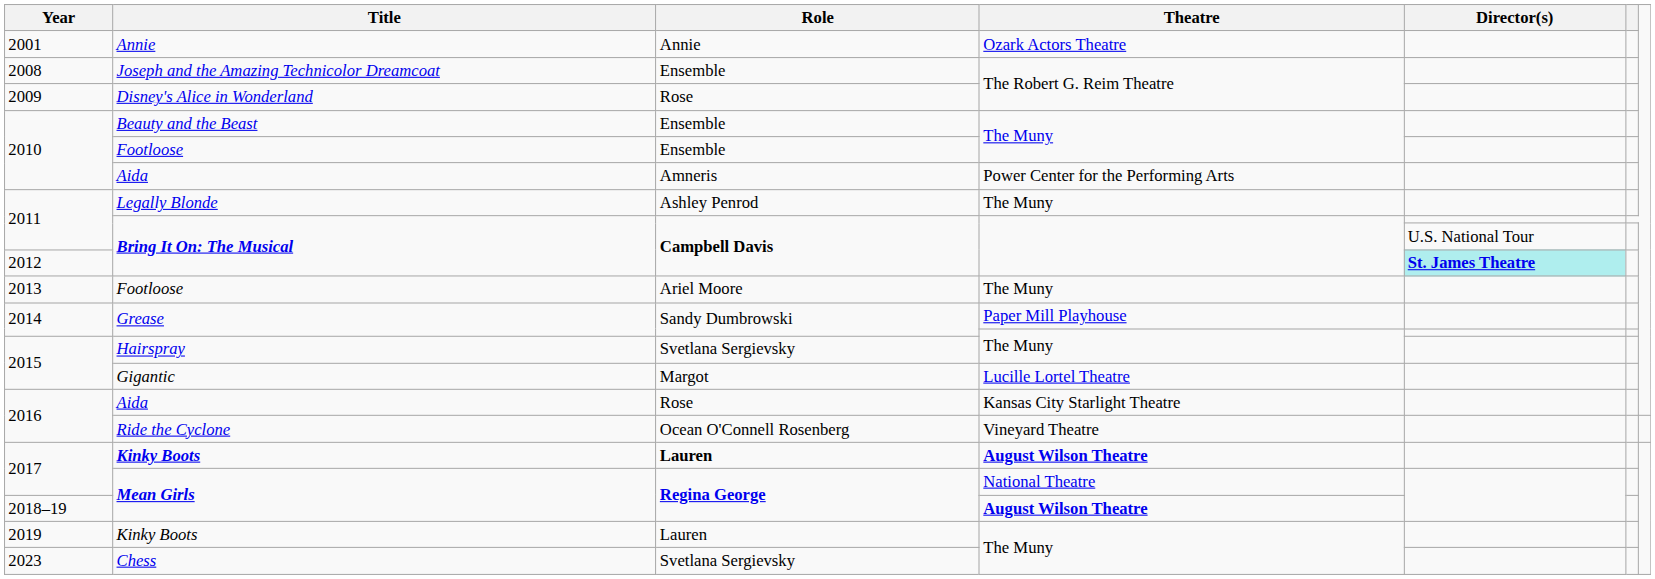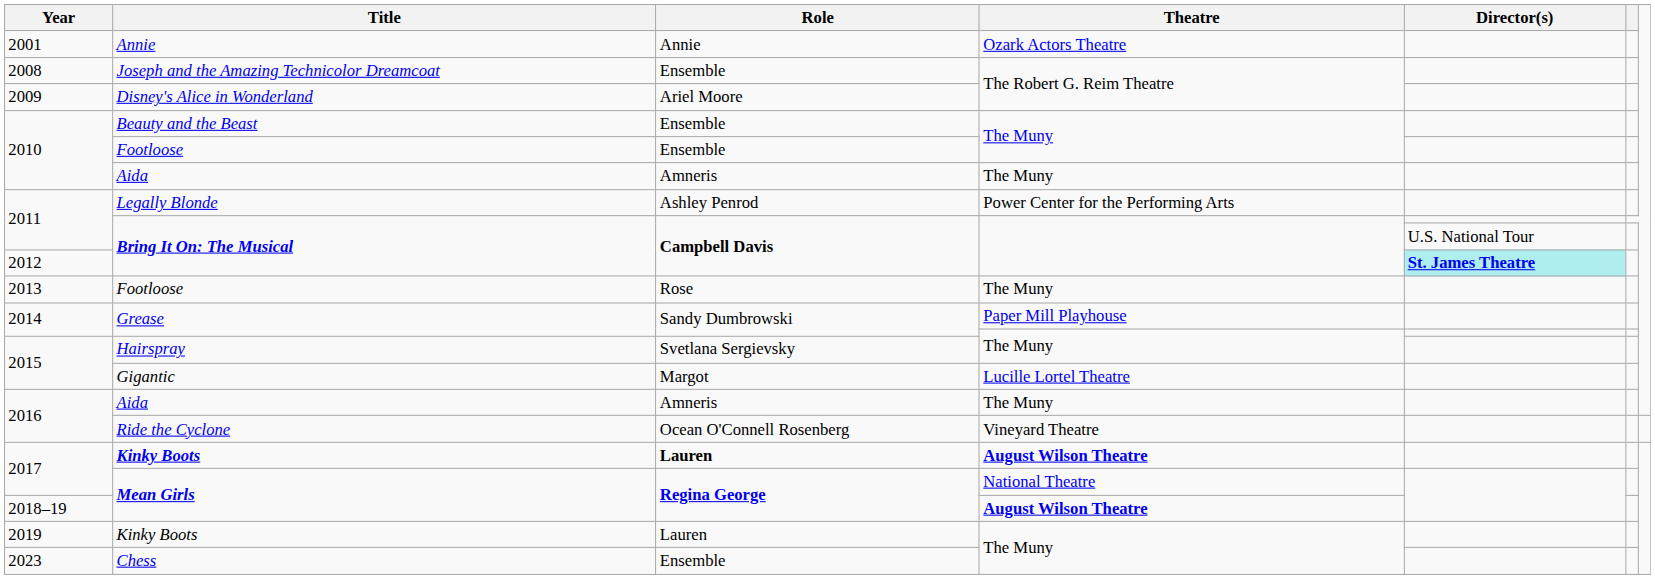Disney's Alice in Wonderland | Role: Rose -> Ariel Moore
2010 / Aida | Theatre: Power Center for the Performing Arts -> The Muny
Legally Blonde | Theatre: The Muny -> Power Center for the Performing Arts
2013 / Footloose | Role: Ariel Moore -> Rose
2016 / Aida | Role: Rose -> Amneris
2016 / Aida | Theatre: Kansas City Starlight Theatre -> The Muny
Chess | Role: Svetlana Sergievsky -> Ensemble
